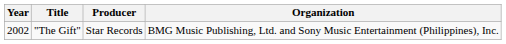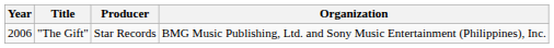"The Gift" | Year: 2002 -> 2006
